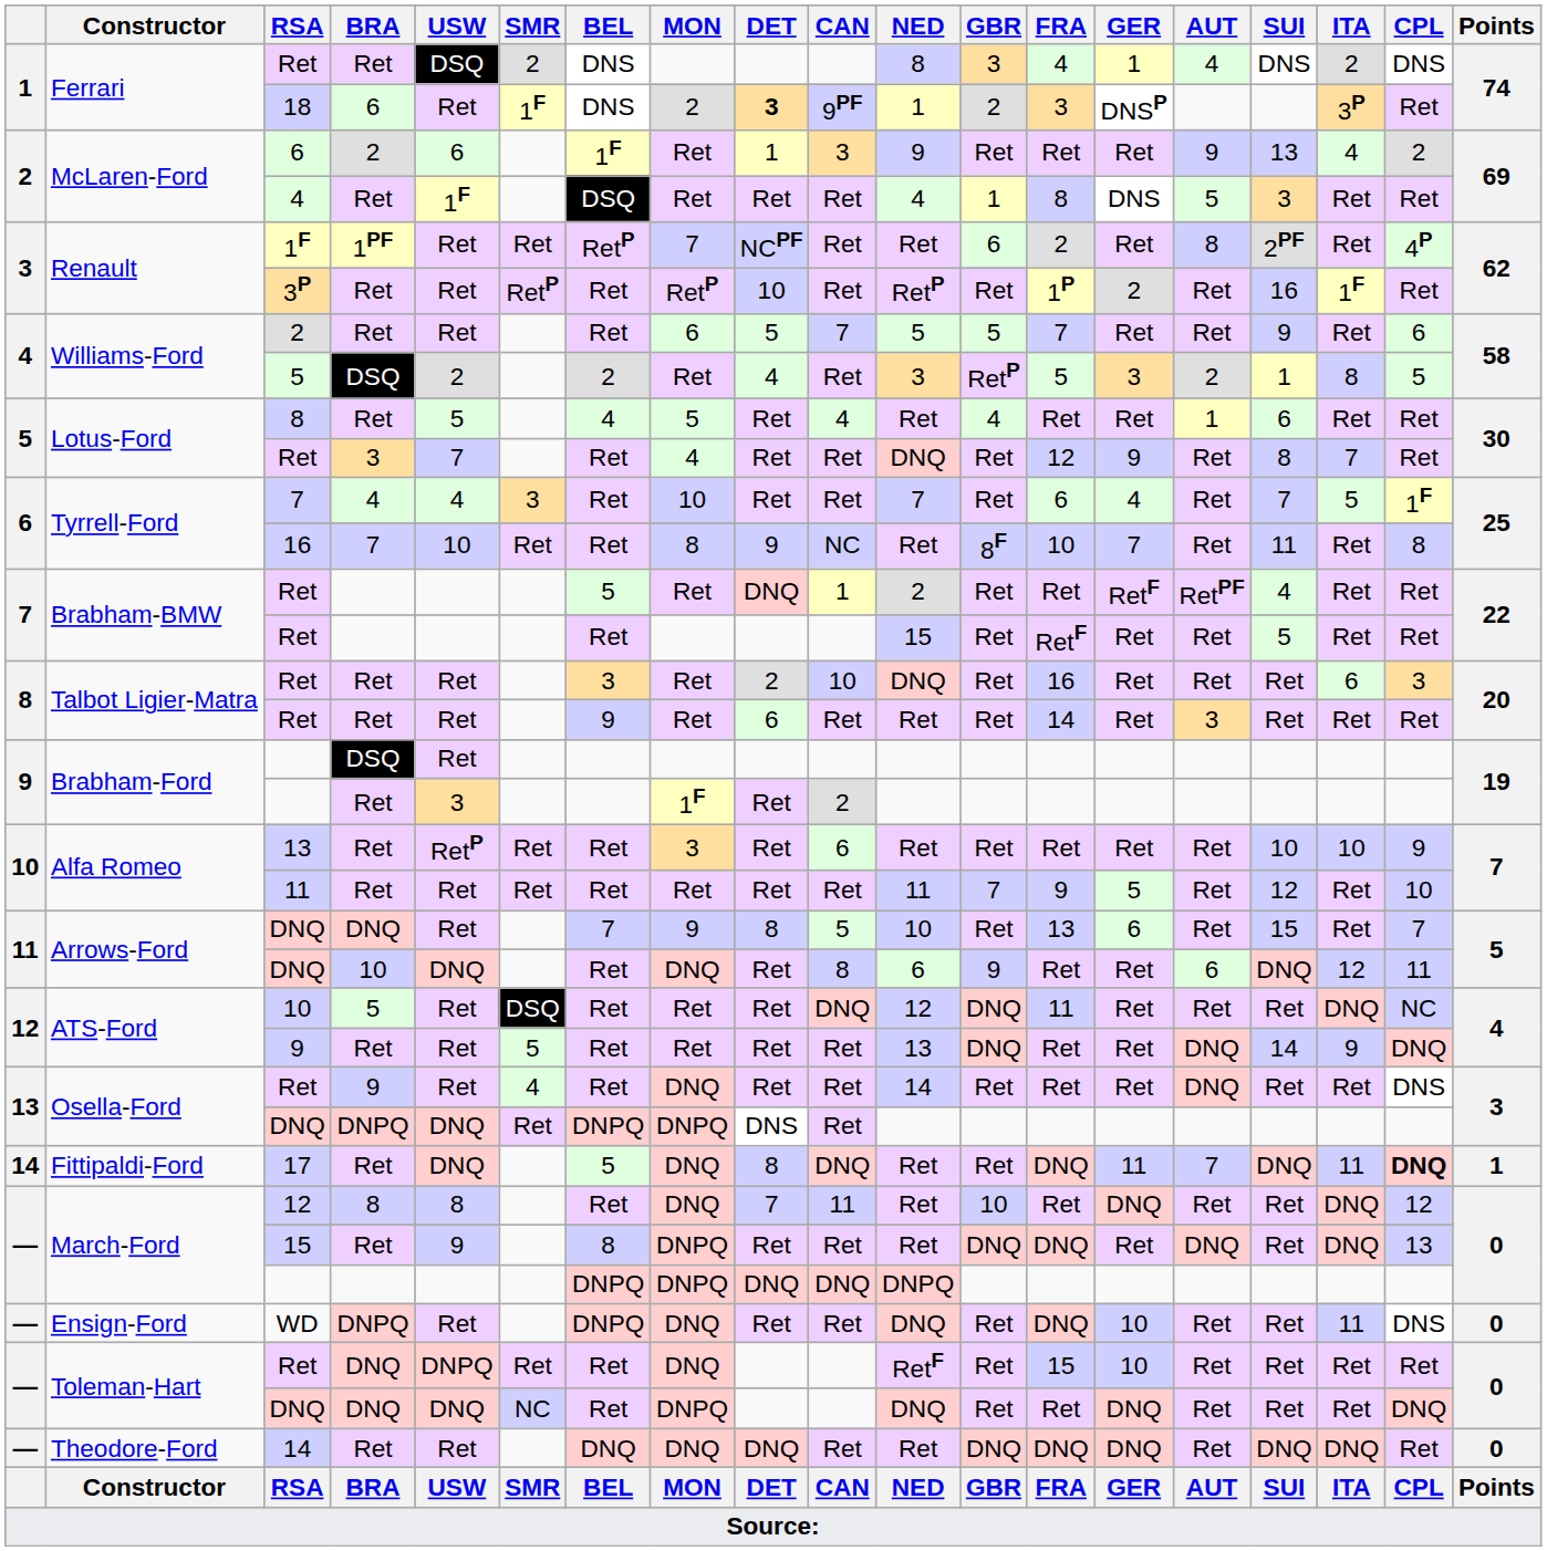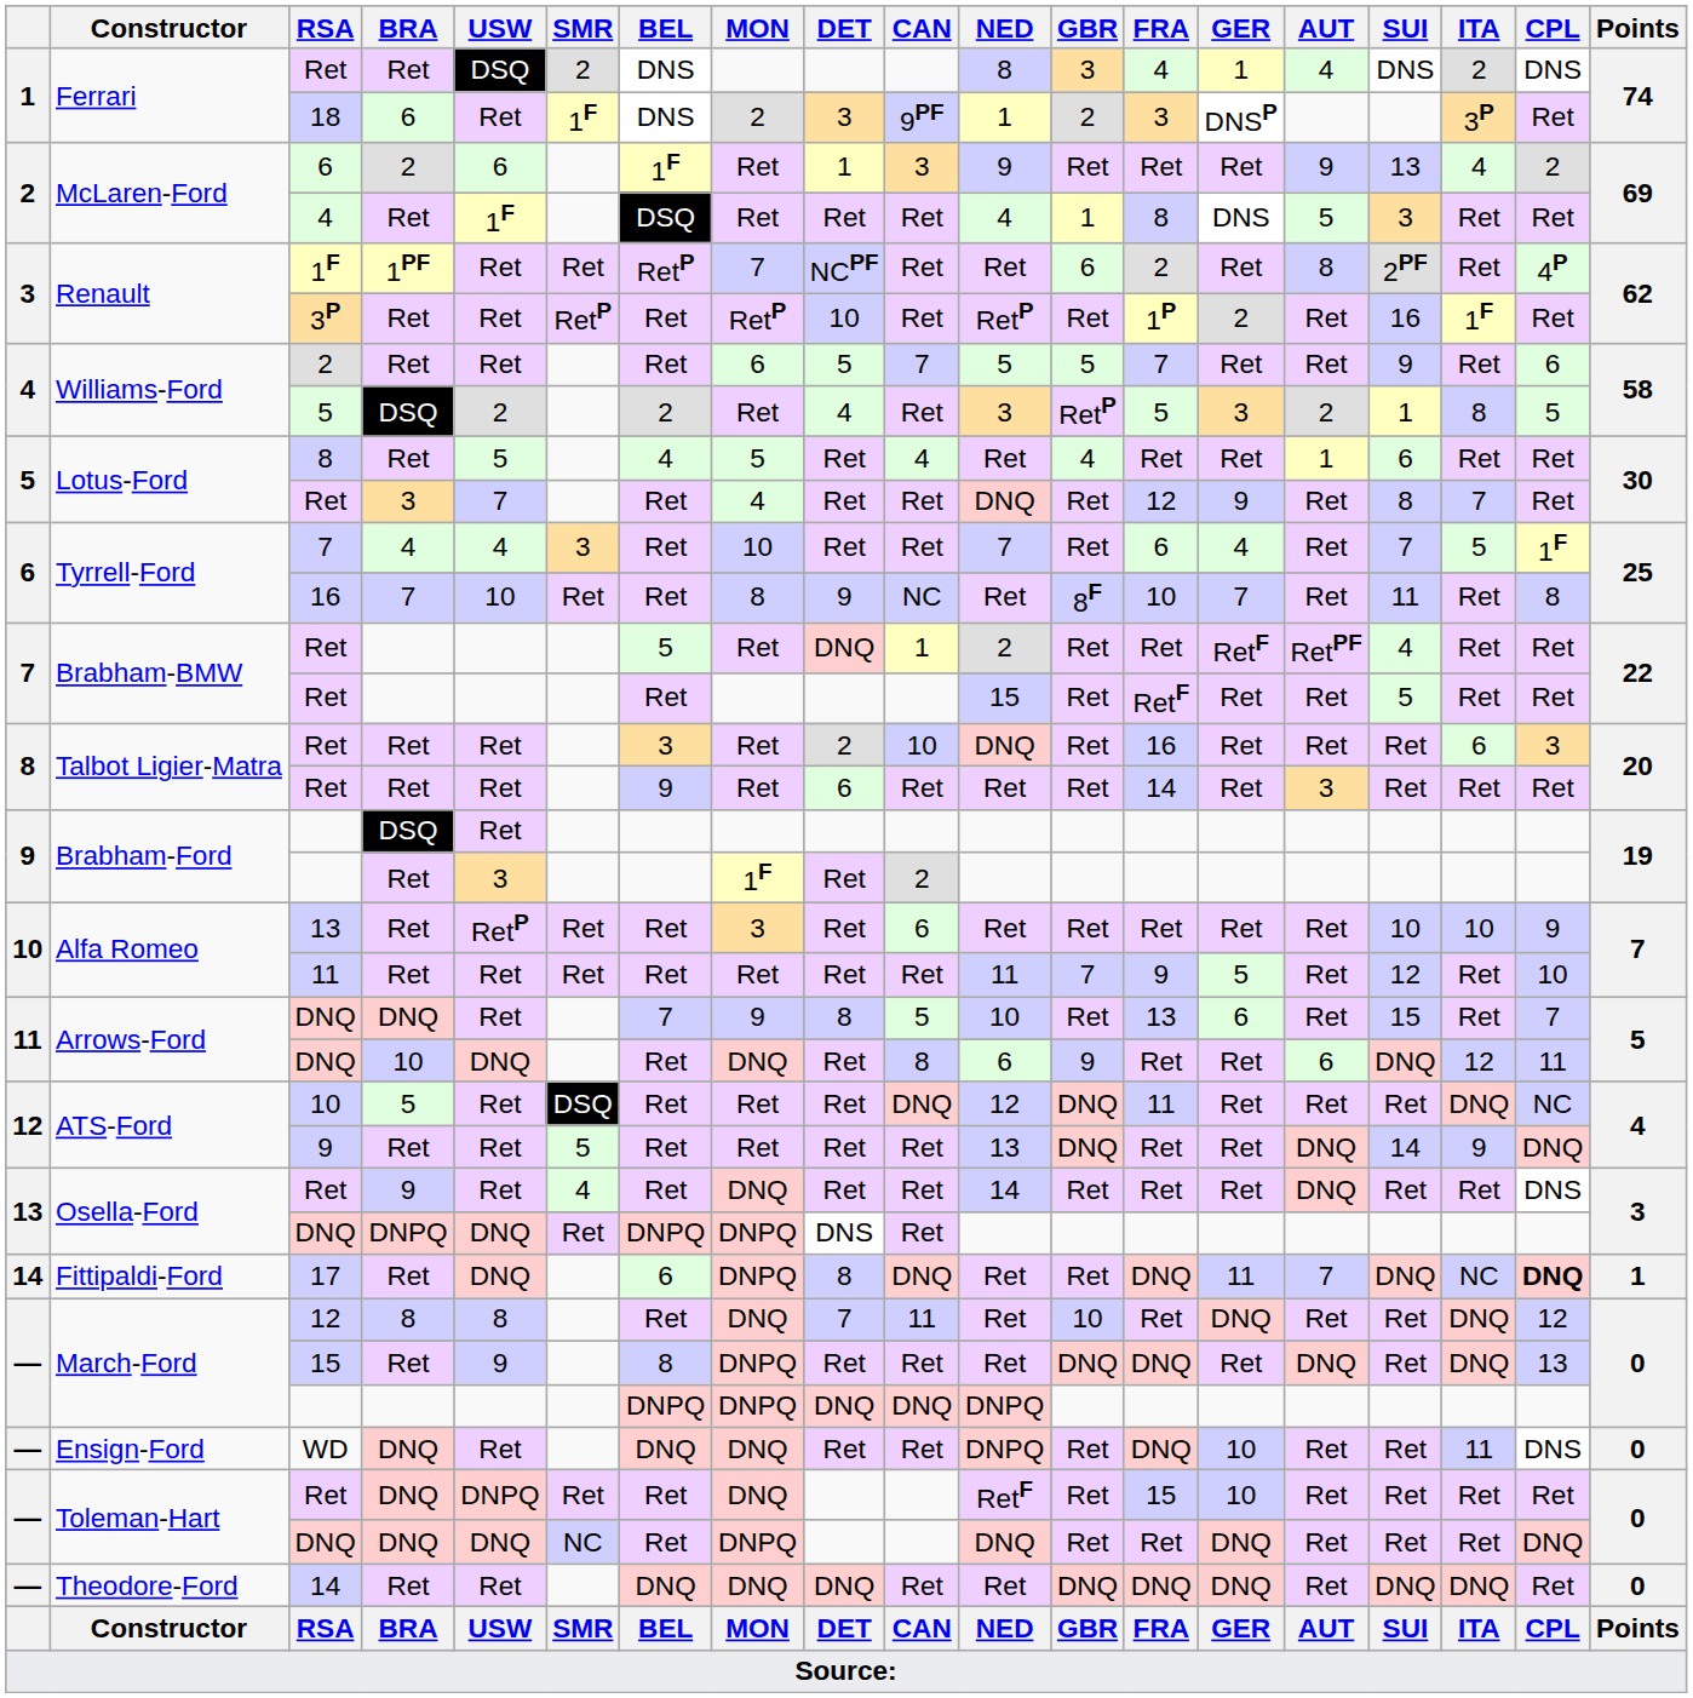18 | DET: bold -> normal
17 | BEL: 5 -> 6
17 | MON: DNQ -> DNPQ
17 | ITA: 11 -> NC
WD | BRA: DNPQ -> DNQ
WD | BEL: DNPQ -> DNQ
WD | NED: DNQ -> DNPQ
